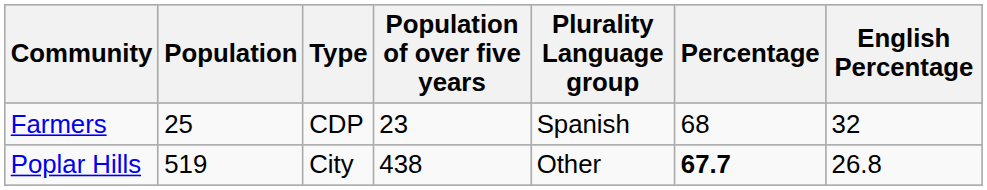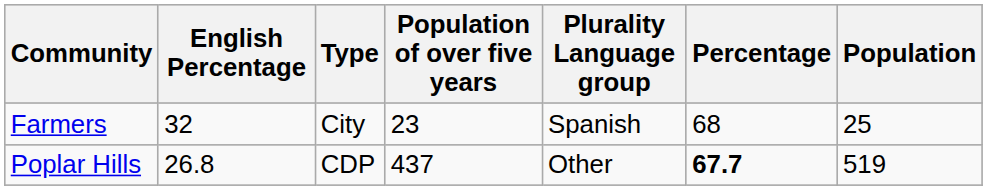columns swapped: Population <-> English Percentage
Farmers | Type: CDP -> City
Poplar Hills | Type: City -> CDP
Poplar Hills | Population of over five years: 438 -> 437
